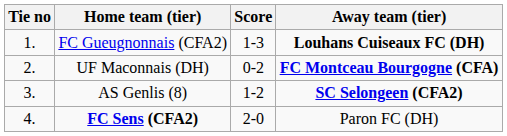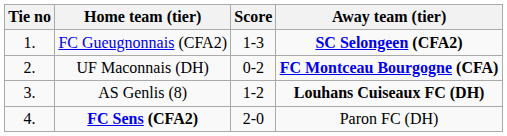FC Gueugnonnais (CFA2) | Away team (tier): Louhans Cuiseaux FC (DH) -> SC Selongeen (CFA2)
AS Genlis (8) | Away team (tier): SC Selongeen (CFA2) -> Louhans Cuiseaux FC (DH)
